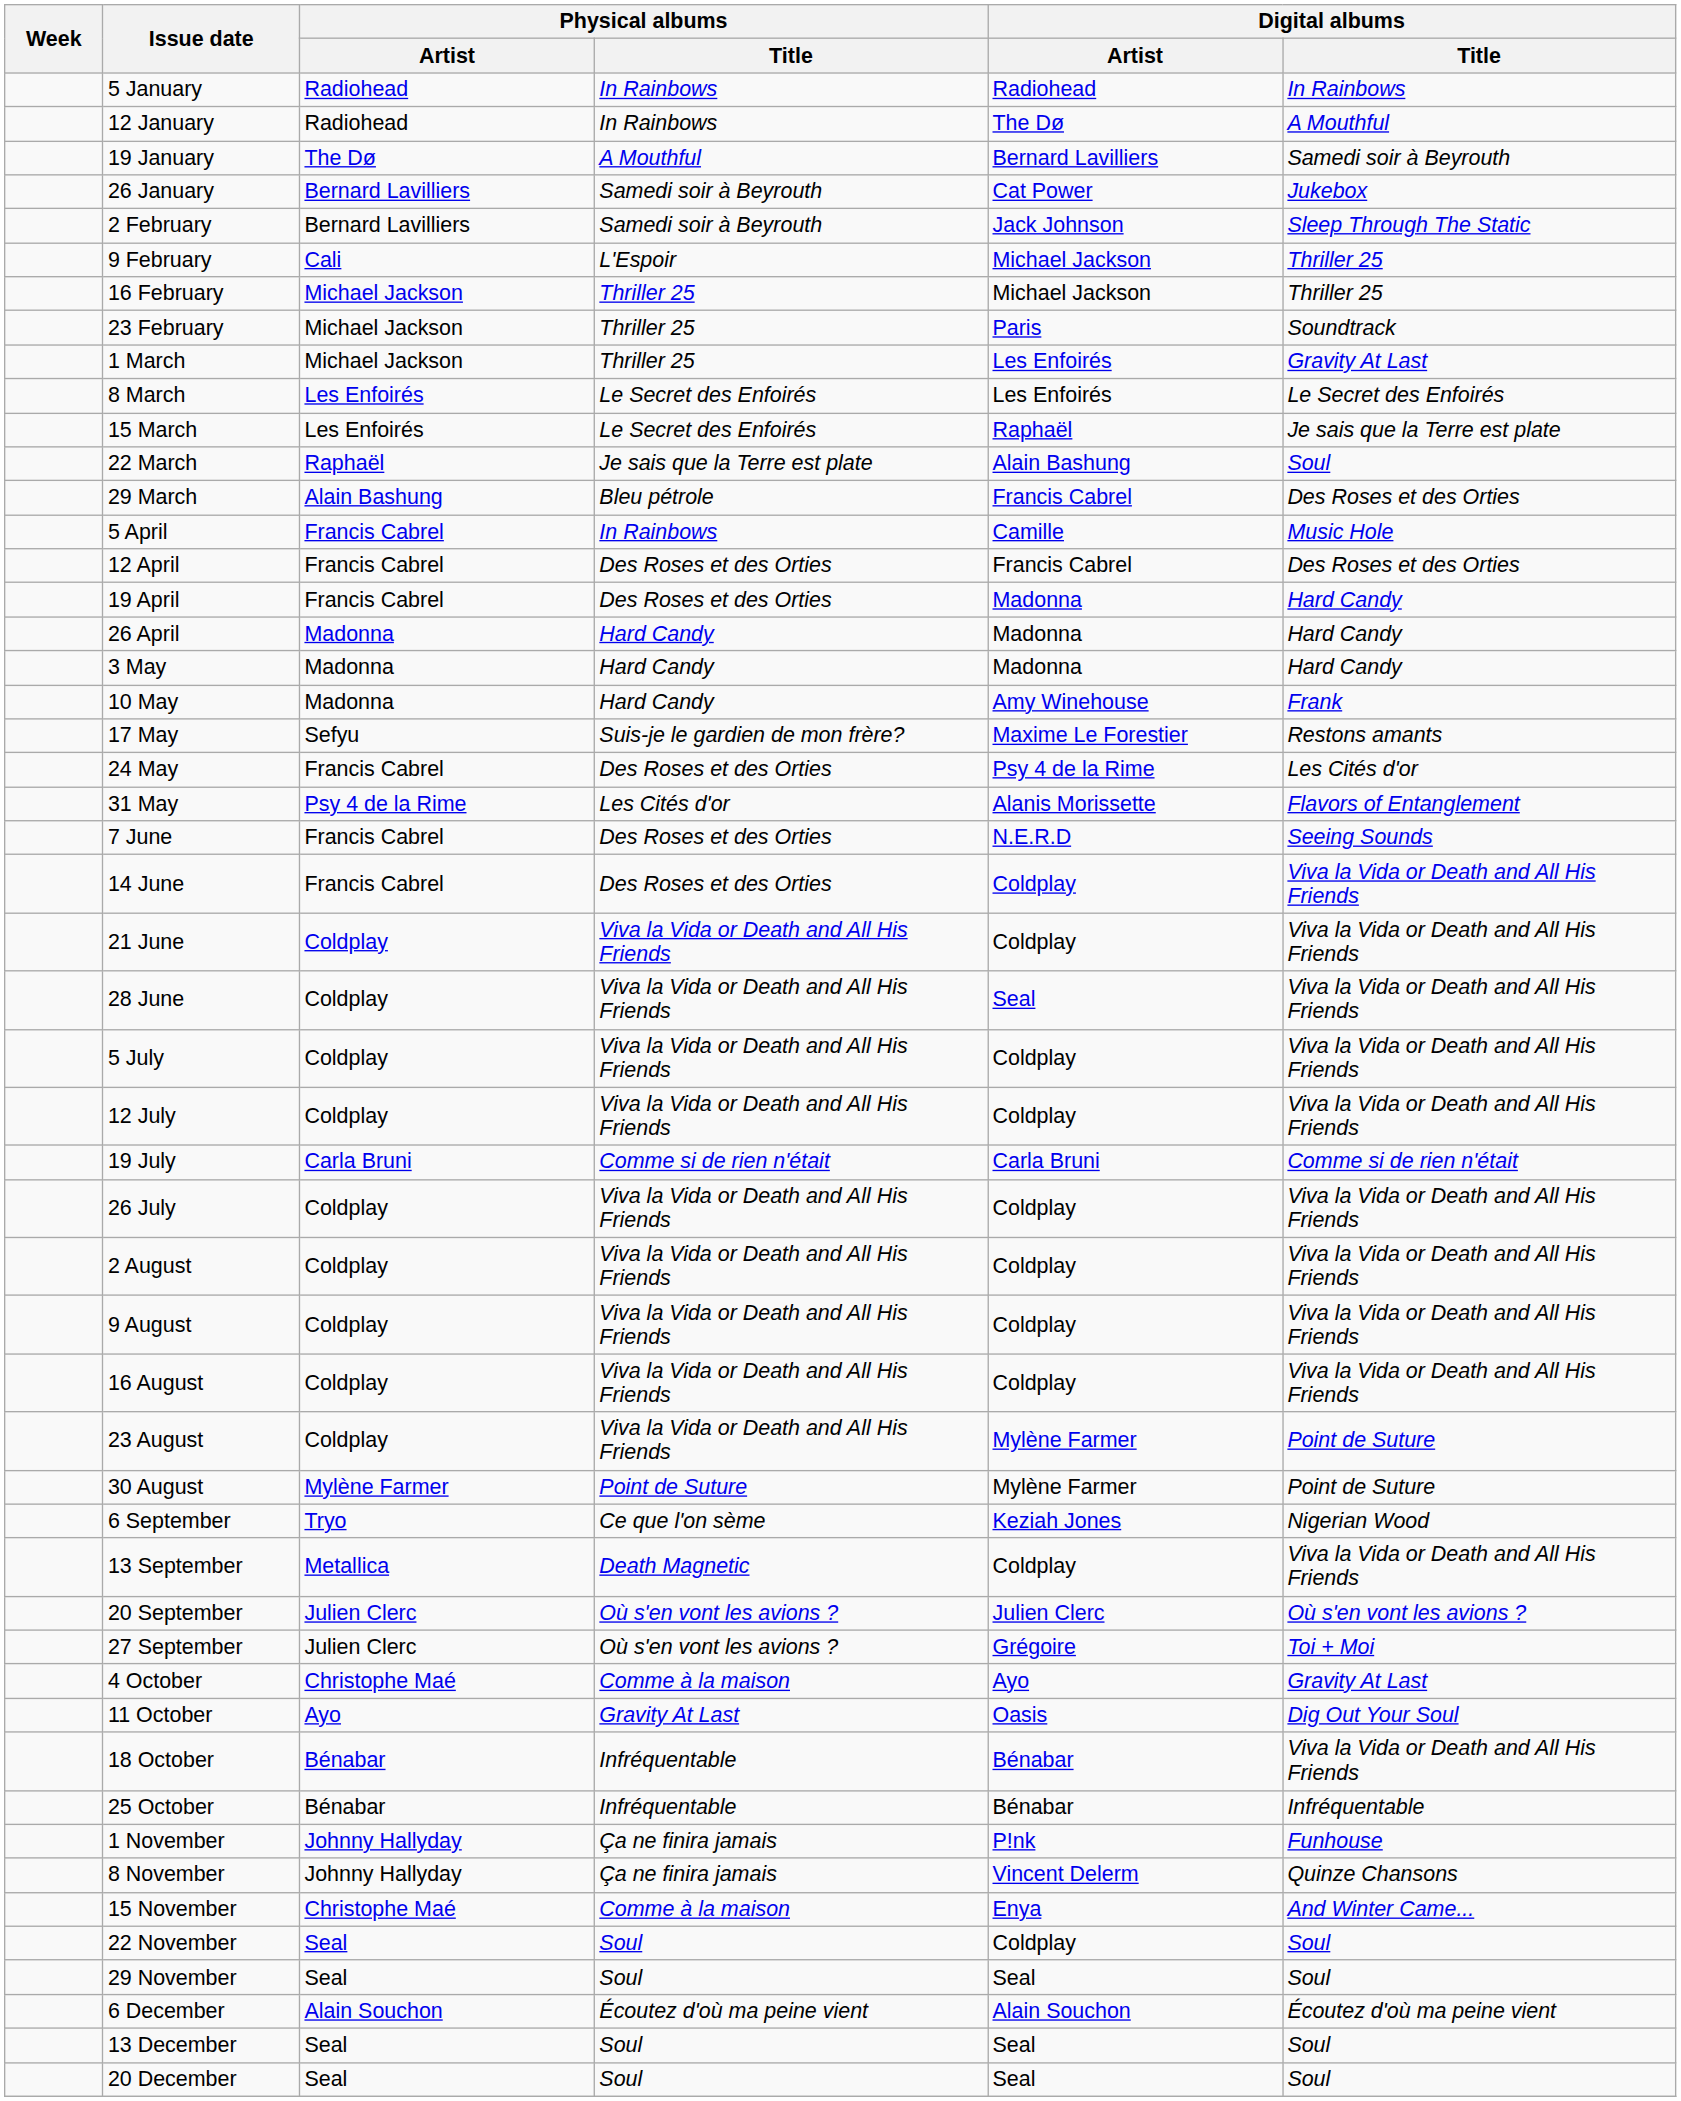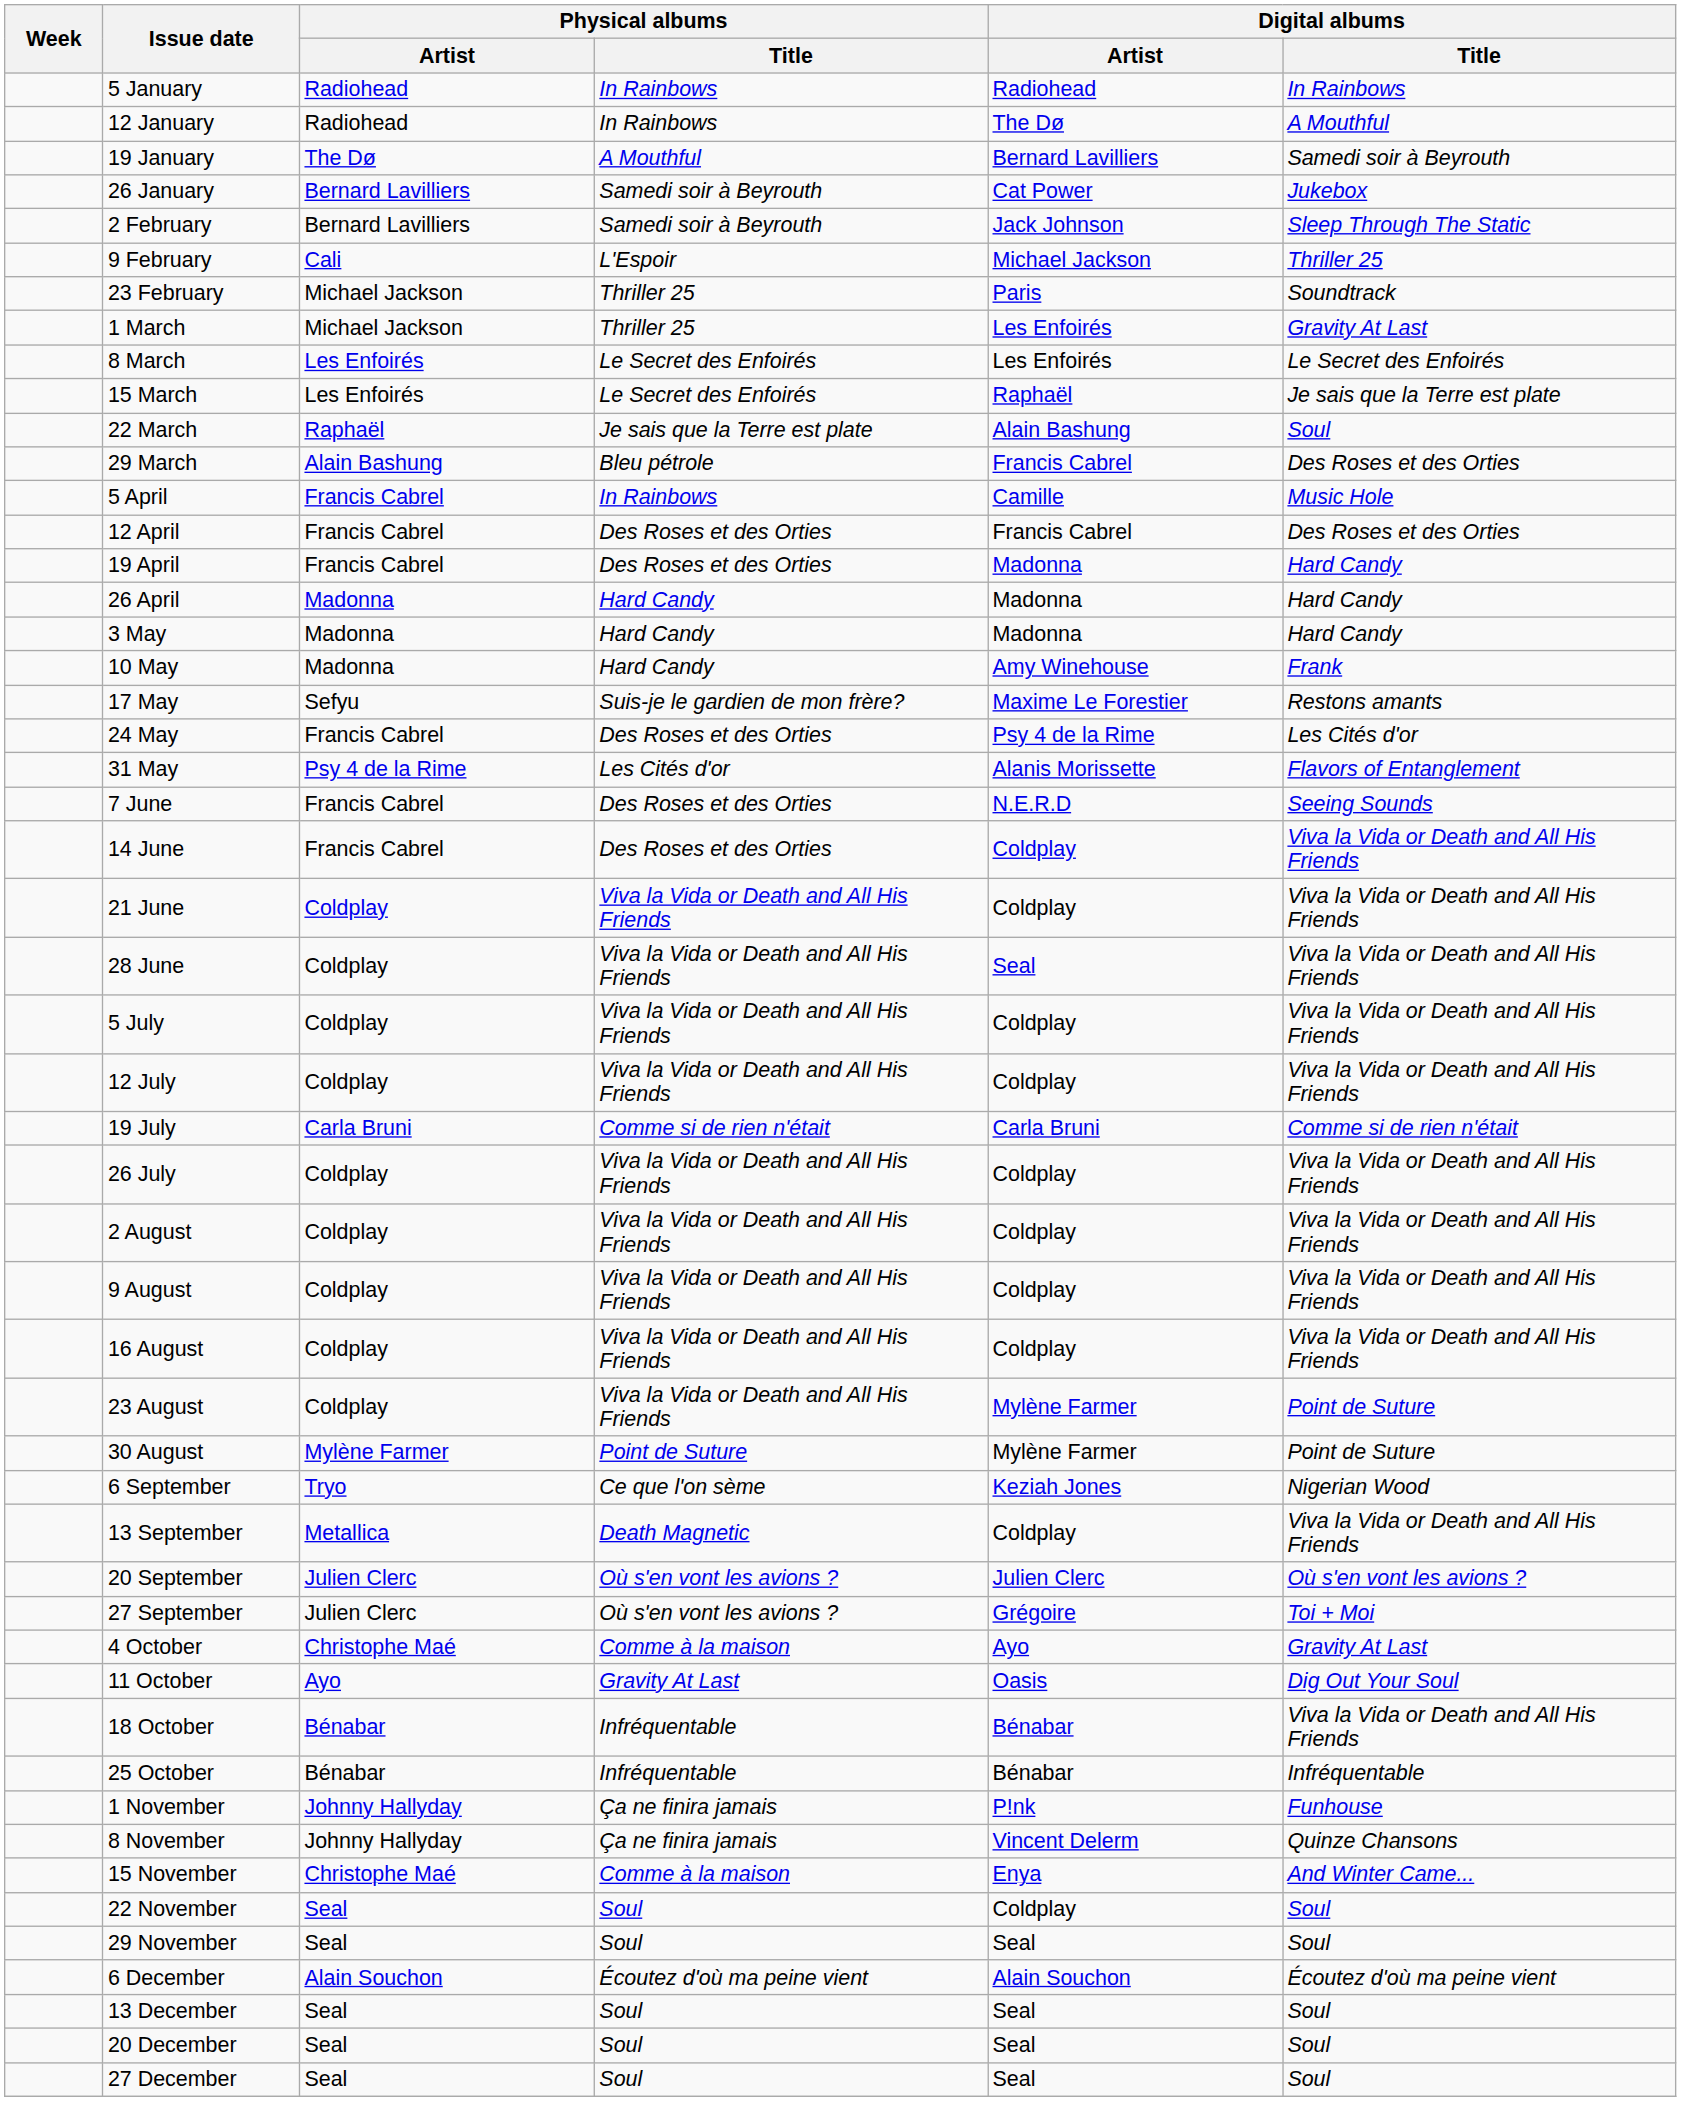- row: 16 February | Michael Jackson | Thriller 25 | Michael Jackson | Thriller 25
+ row: 27 December | Seal | Soul | Seal | Soul
